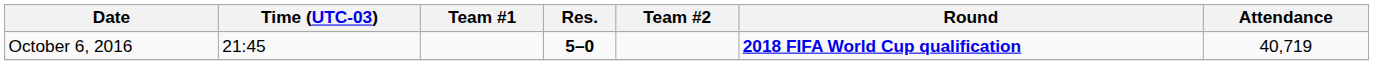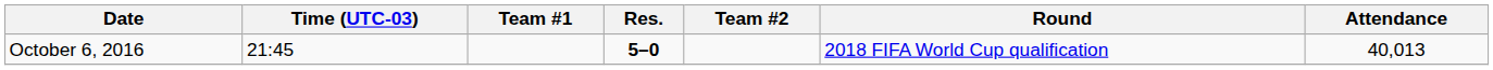October 6, 2016 | Round: bold -> normal
October 6, 2016 | Attendance: 40,719 -> 40,013
